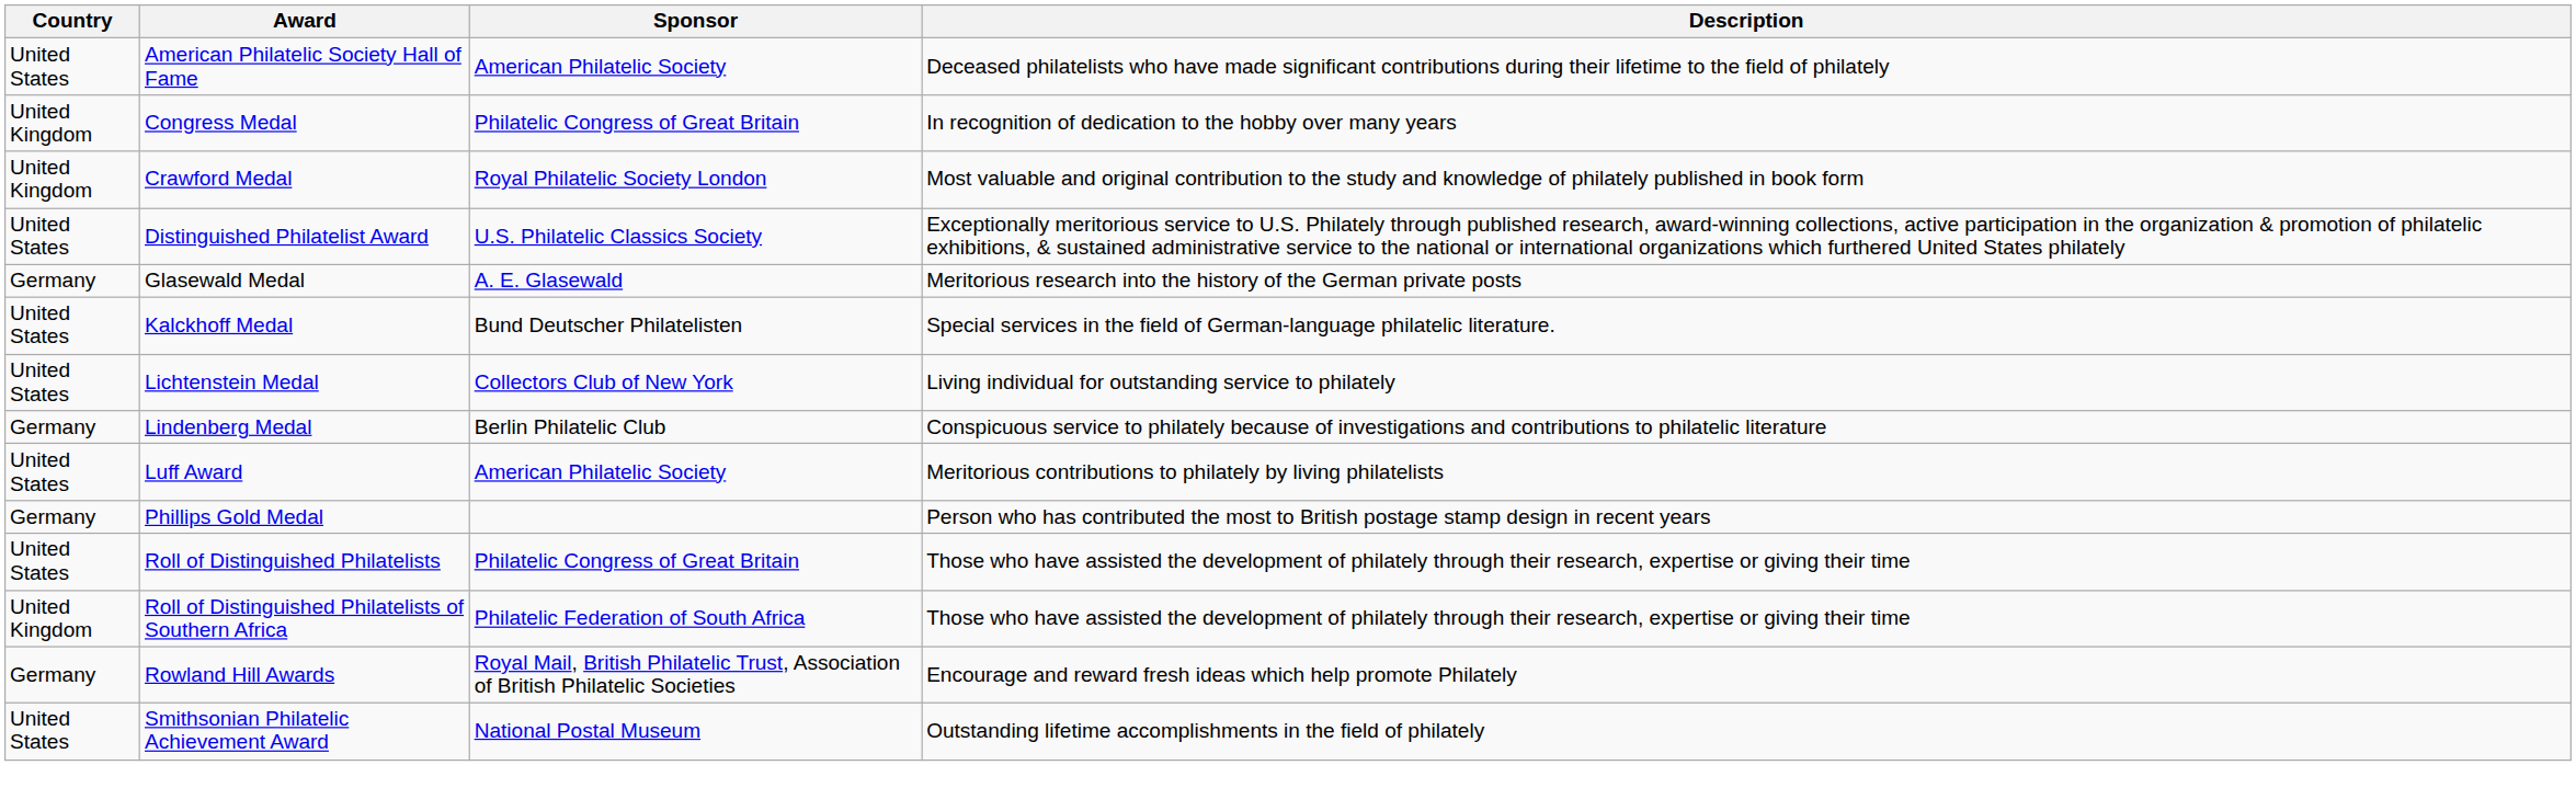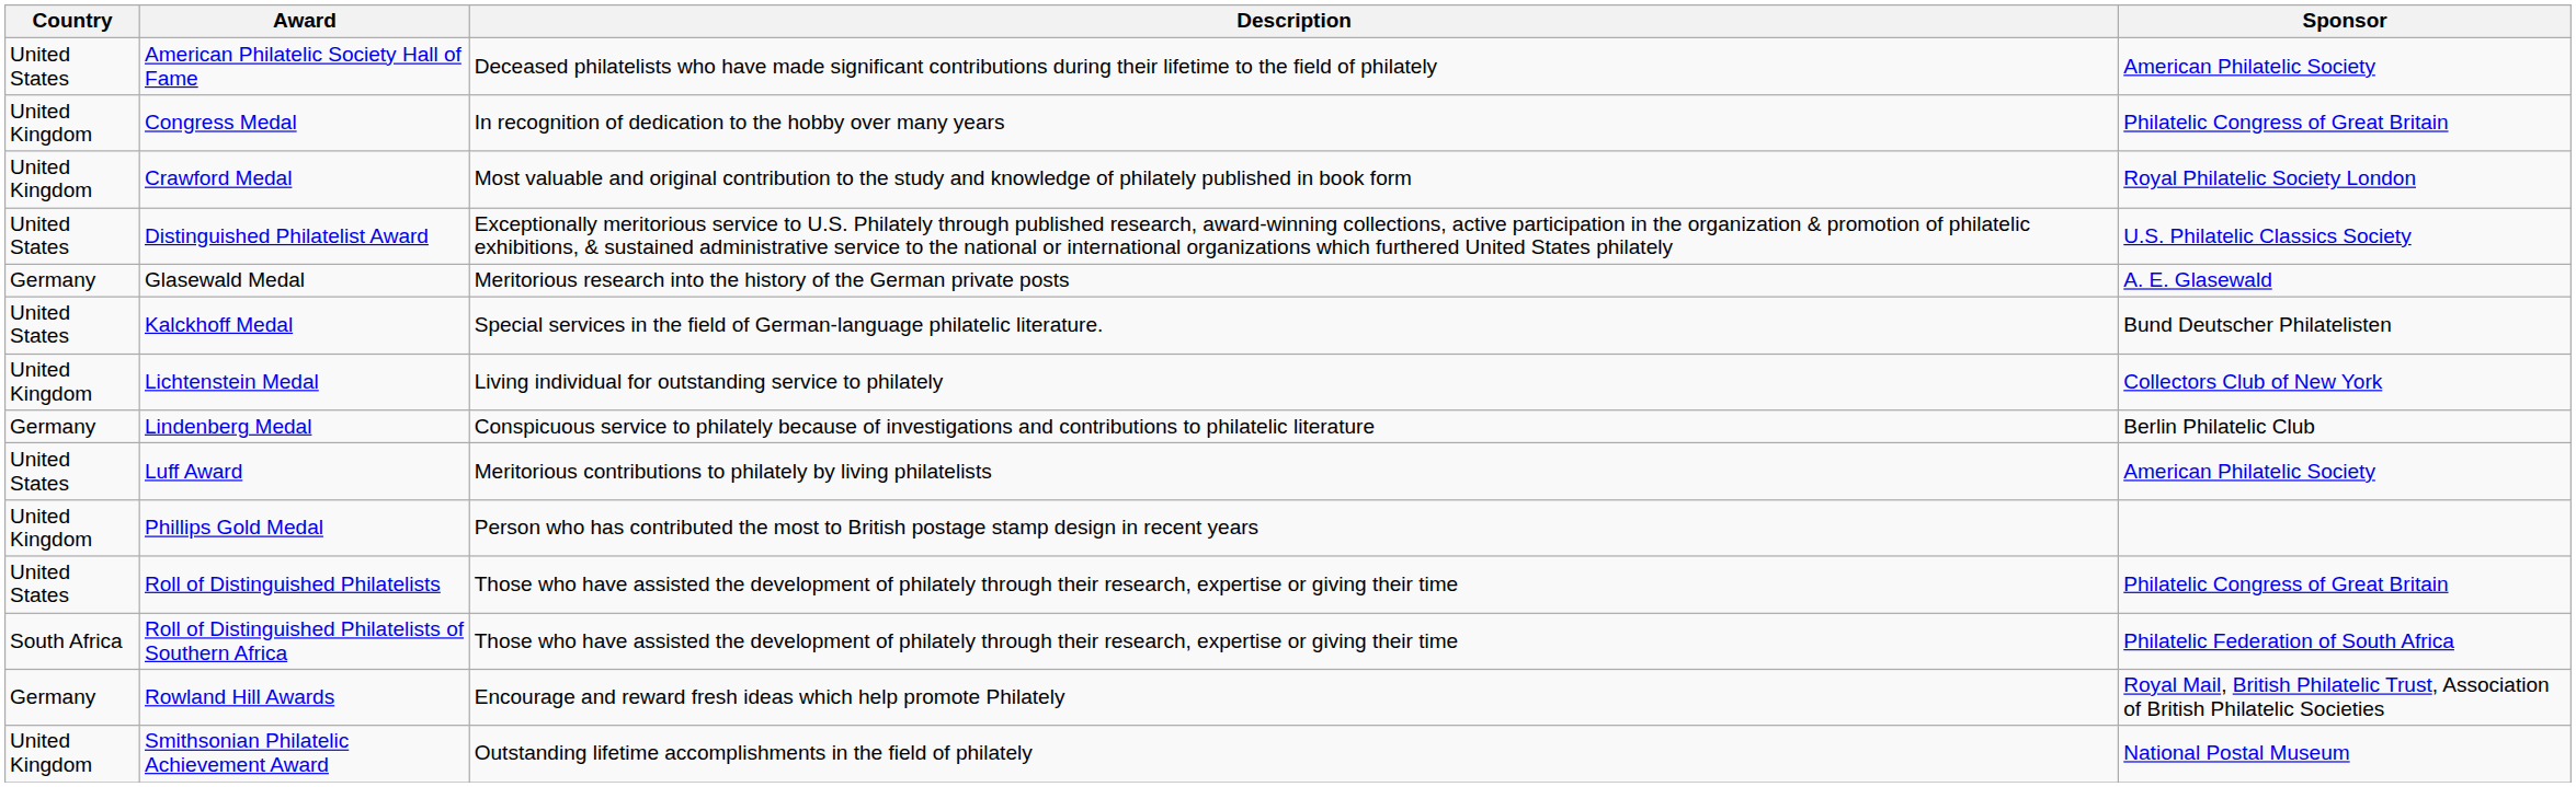columns swapped: Sponsor <-> Description
Lichtenstein Medal | Country: United States -> United Kingdom
Phillips Gold Medal | Country: Germany -> United Kingdom
Roll of Distinguished Philatelists of Southern Africa | Country: United Kingdom -> South Africa
Smithsonian Philatelic Achievement Award | Country: United States -> United Kingdom
